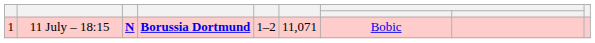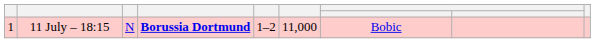11 July – 18:15 | column 3: bold -> normal
11 July – 18:15 | column 6: 11,071 -> 11,000
